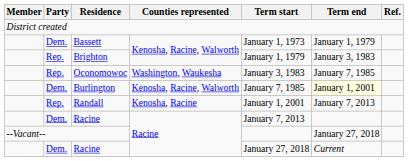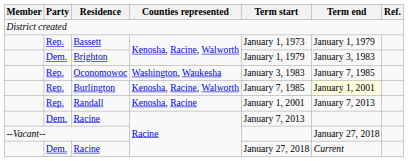Bassett | Party: Dem. -> Rep.
Brighton | Party: Rep. -> Dem.
Burlington | Party: Dem. -> Rep.
